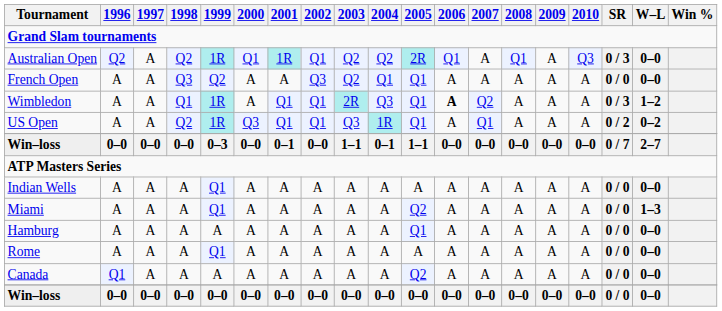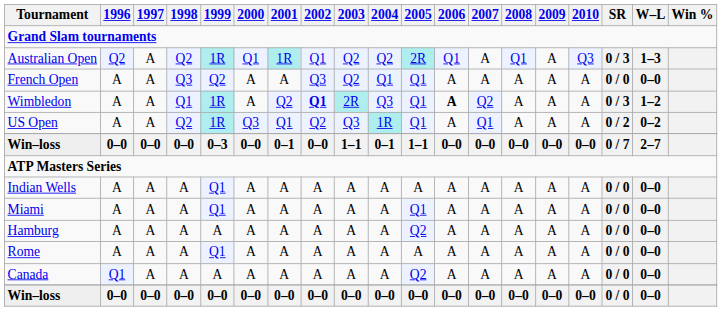Australian Open | W–L: 0–0 -> 1–3
Wimbledon | 2001: Q1 -> Q2
Wimbledon | 2002: normal -> bold
US Open | 2002: Q1 -> Q2
Miami | 2005: Q2 -> Q1
Miami | W–L: 1–3 -> 0–0
Hamburg | 2005: Q1 -> Q2
